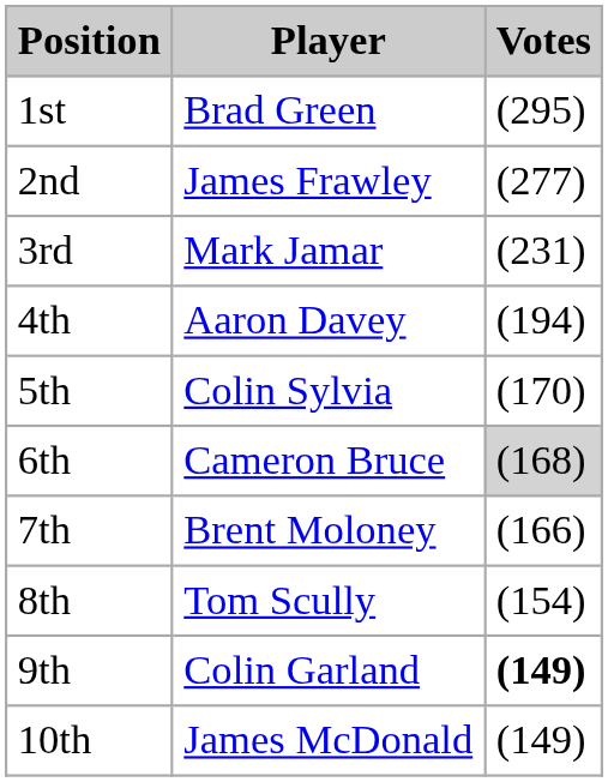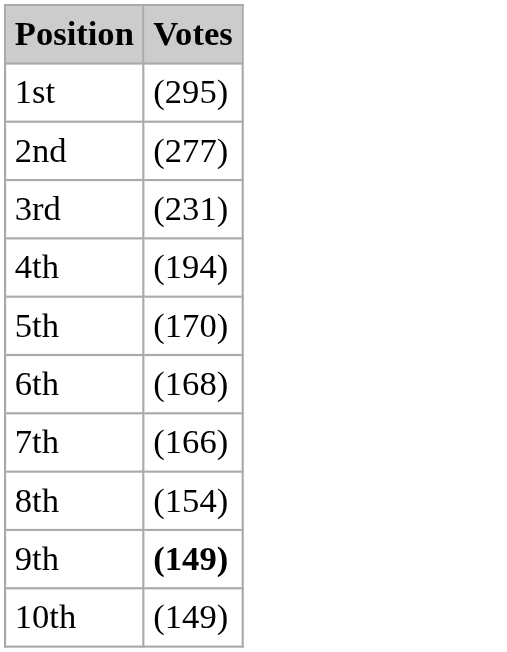- column: Player | Brad Green | James Frawley | Mark Jamar | Aaron Davey | Colin Sylvia | Cameron Bruce | Brent Moloney | Tom Scully | Colin Garland | James McDonald
6th | Votes: lightgrey background -> no background
